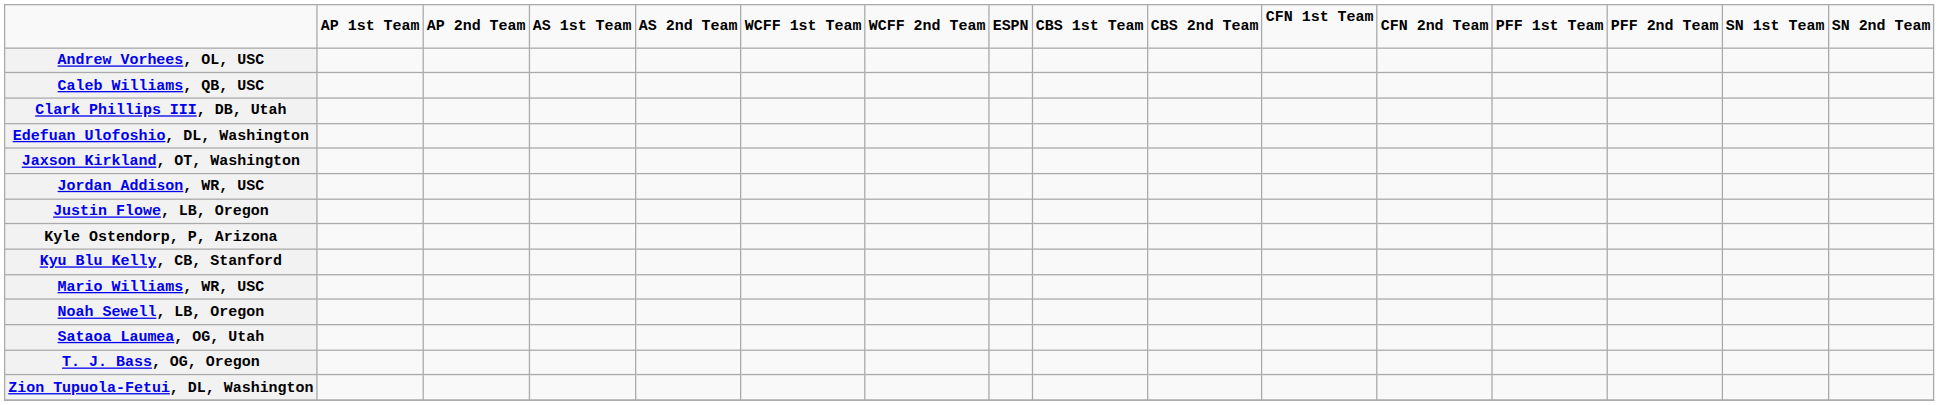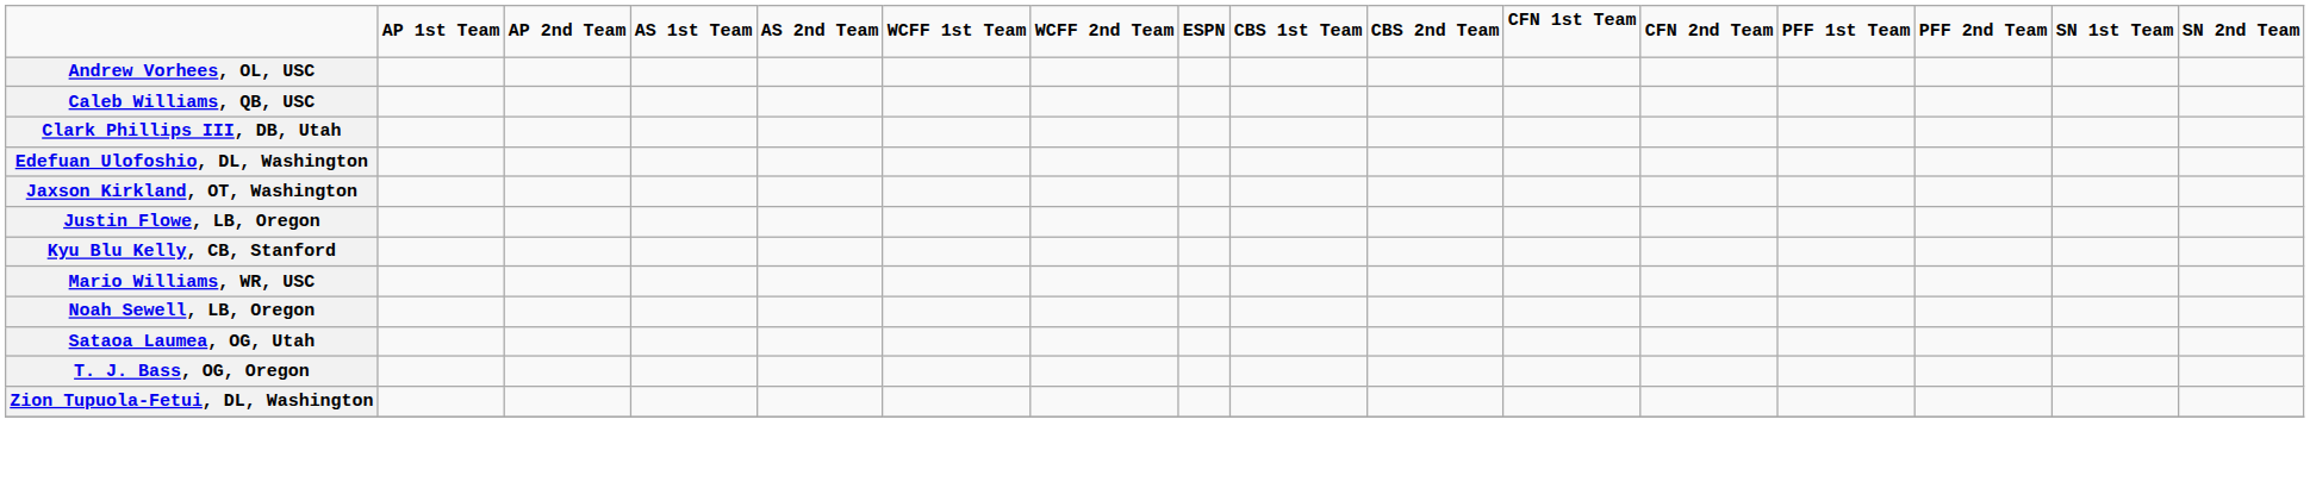- row: Jordan Addison, WR, USC
- row: Kyle Ostendorp, P, Arizona
